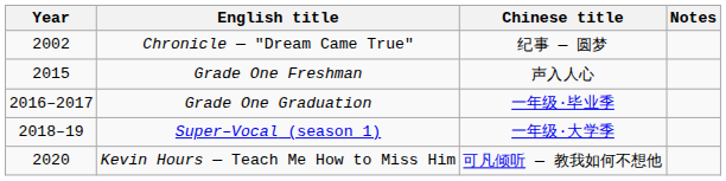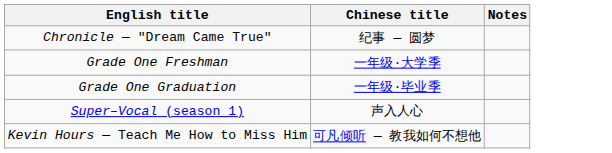- column: Year | 2002 | 2015 | 2016–2017 | 2018–19 | 2020
Grade One Freshman | Chinese title: 声入人心 -> 一年级·大学季
Super–Vocal (season 1) | Chinese title: 一年级·大学季 -> 声入人心
